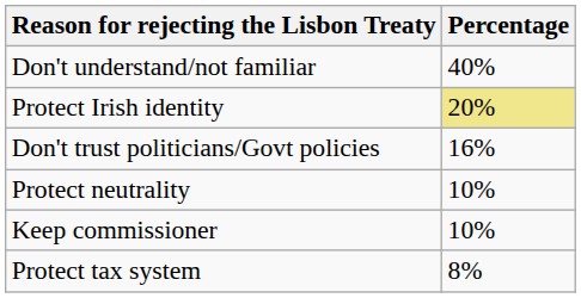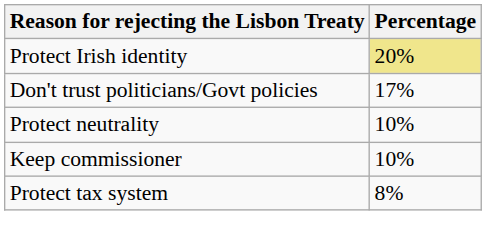- row: Don't understand/not familiar | 40%
Don't trust politicians/Govt policies | Percentage: 16% -> 17%
